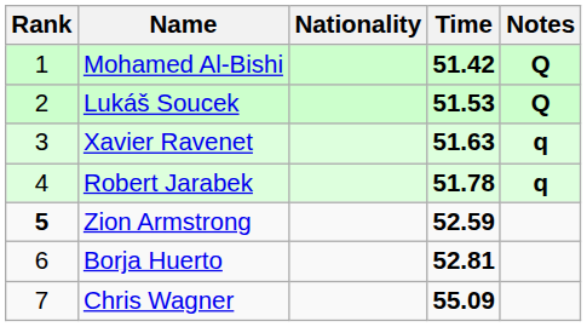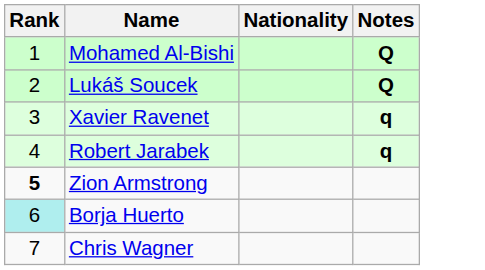- column: Time | 51.42 | 51.53 | 51.63 | 51.78 | 52.59 | 52.81 | 55.09
Borja Huerto | Rank: no background -> paleturquoise background
